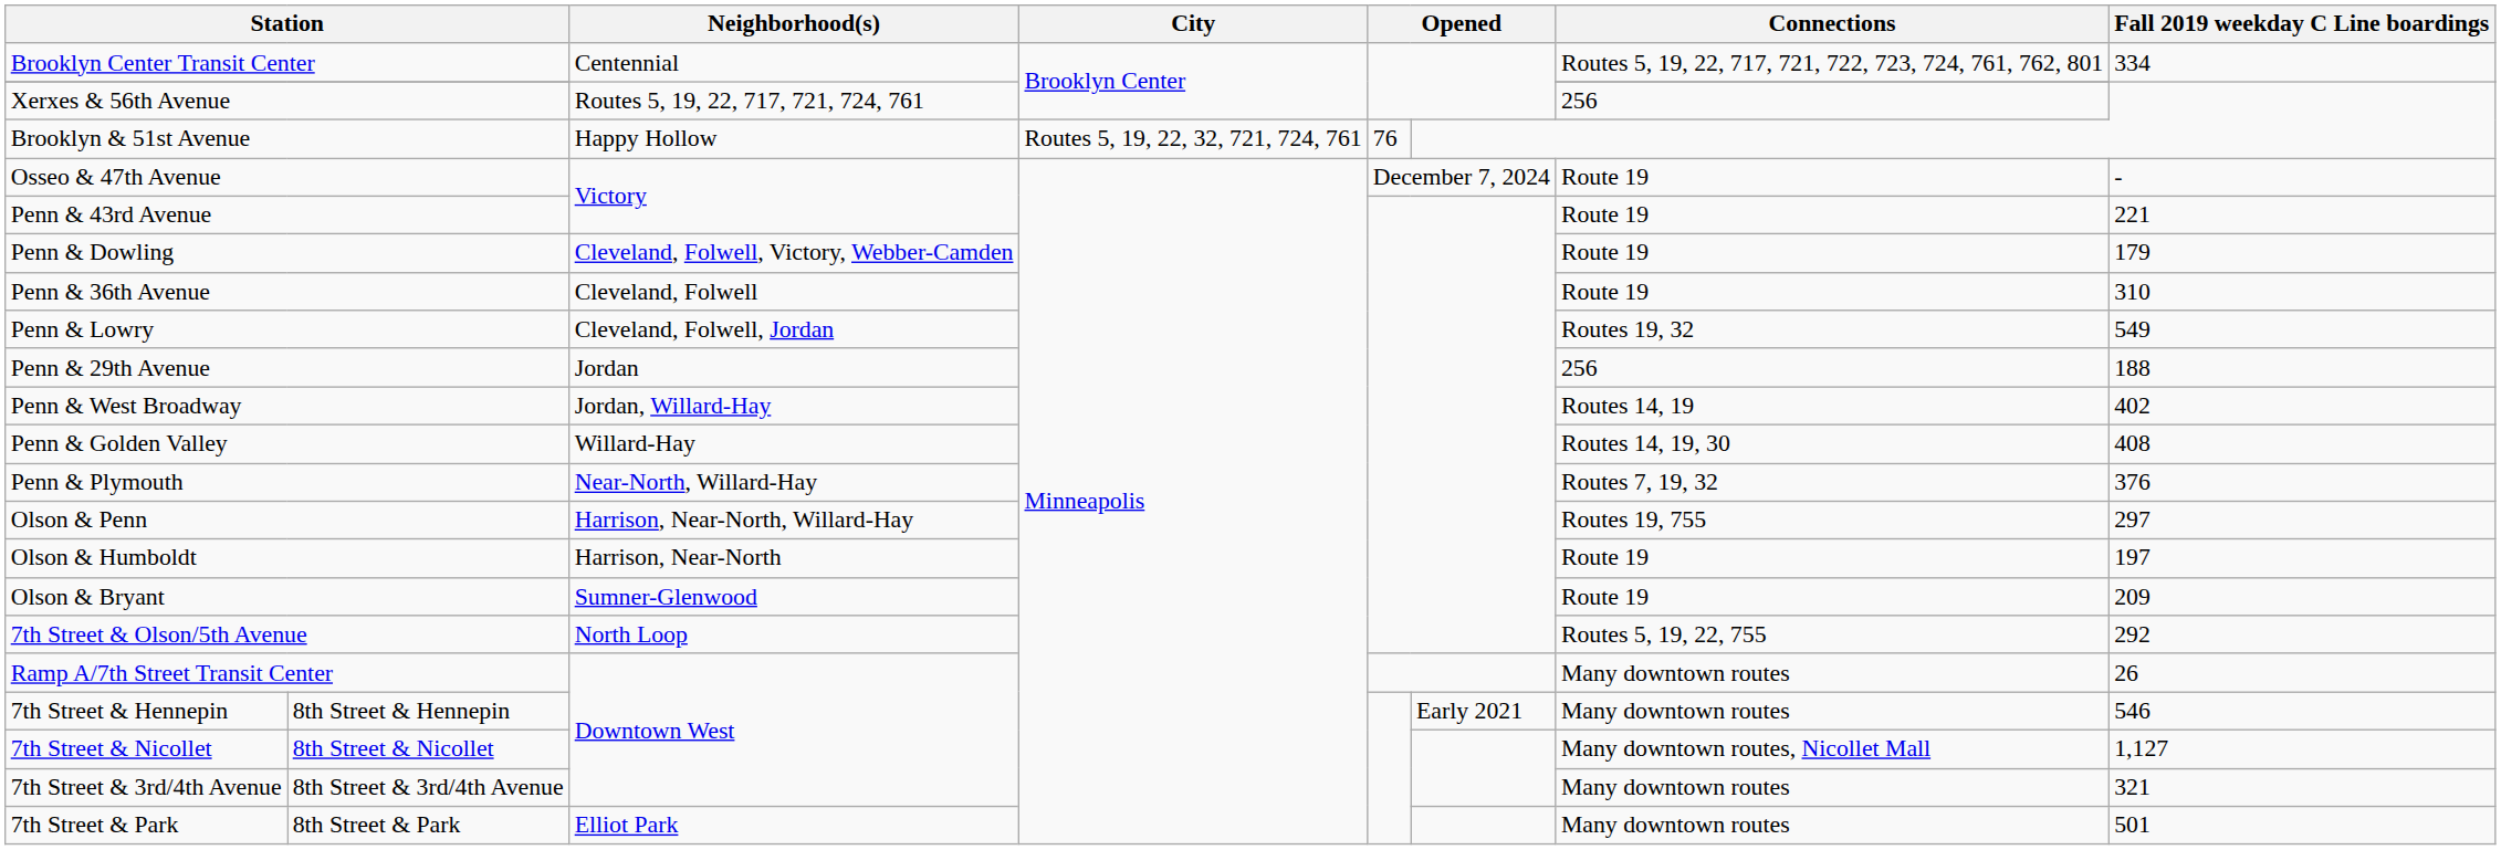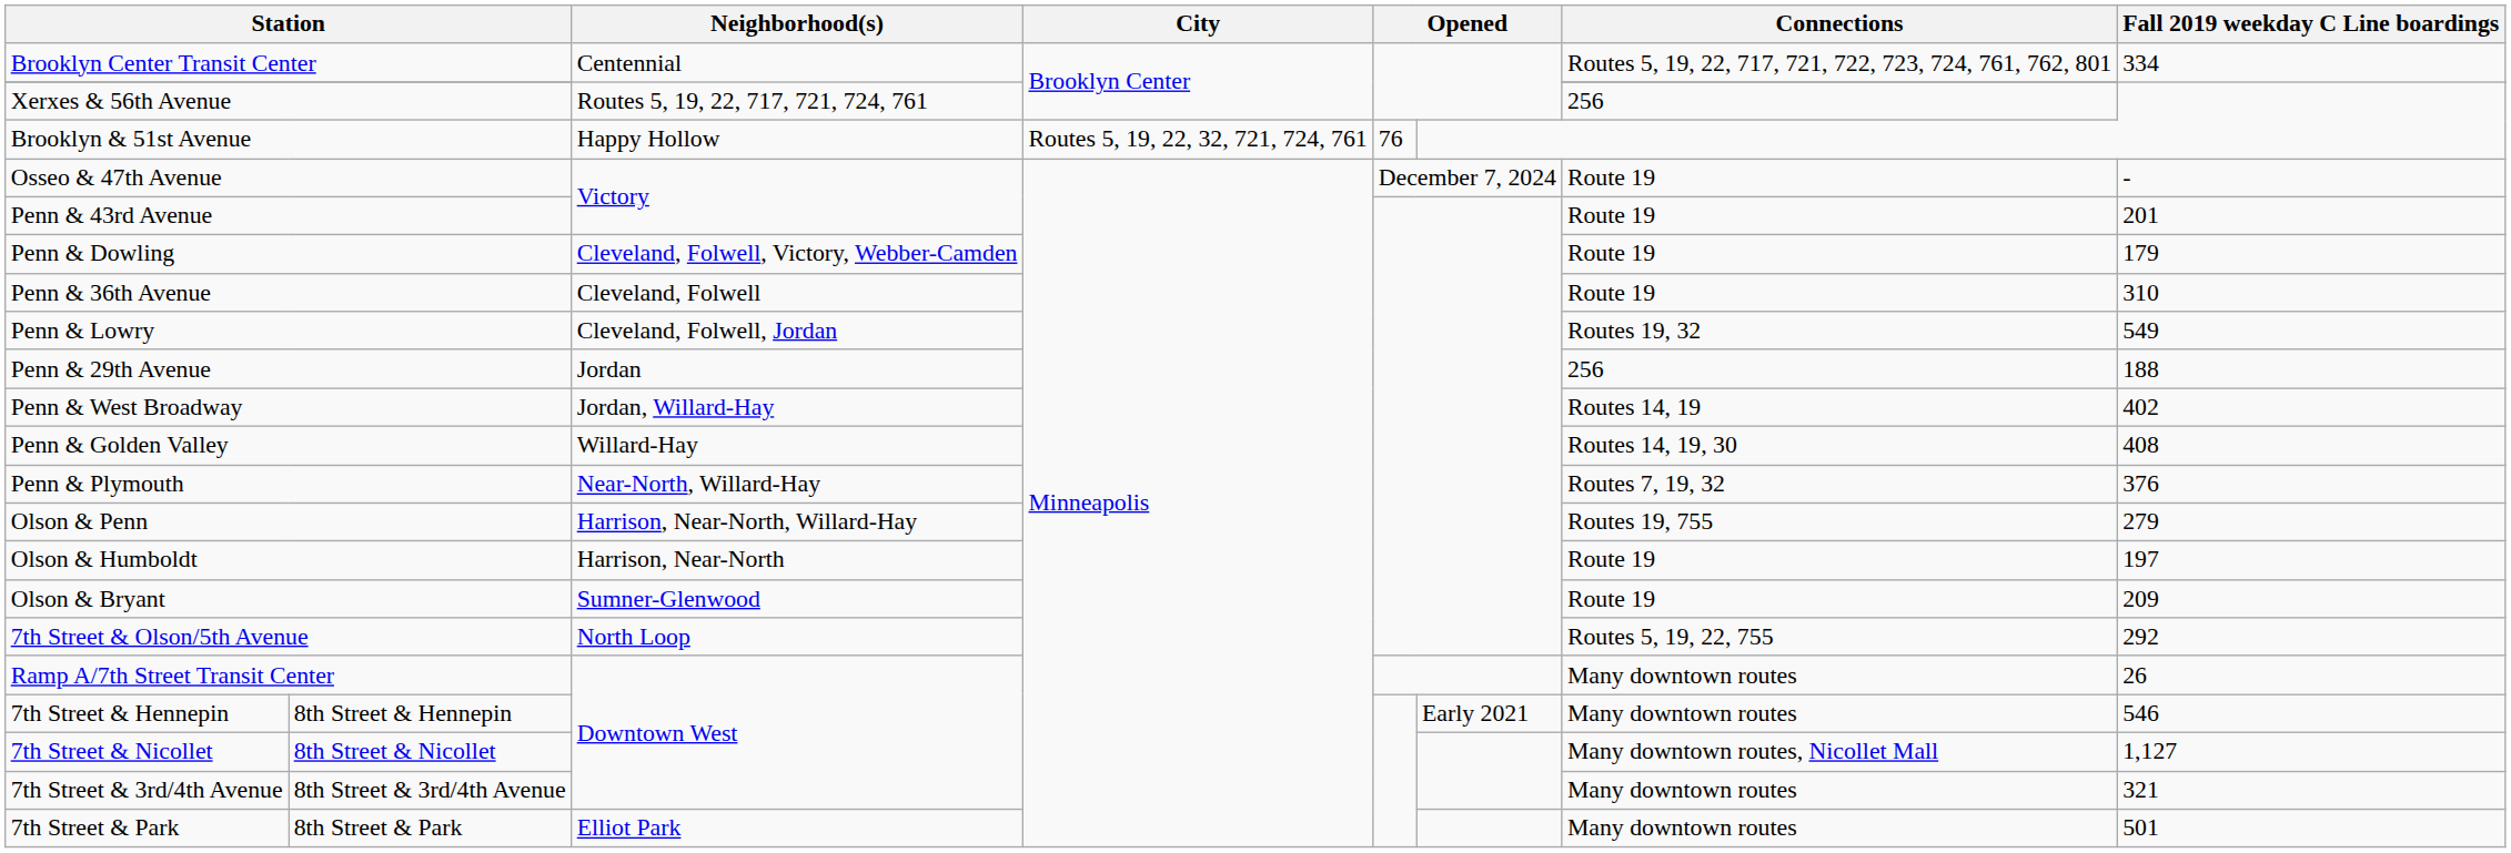Penn & 43rd Avenue | Fall 2019 weekday C Line boardings: 221 -> 201
Olson & Penn | Fall 2019 weekday C Line boardings: 297 -> 279
